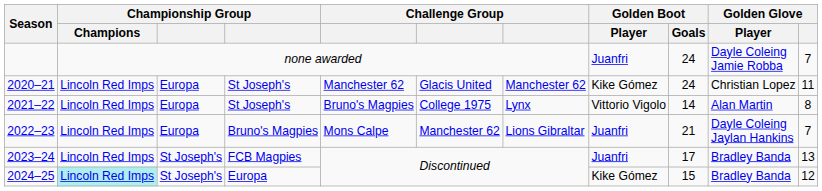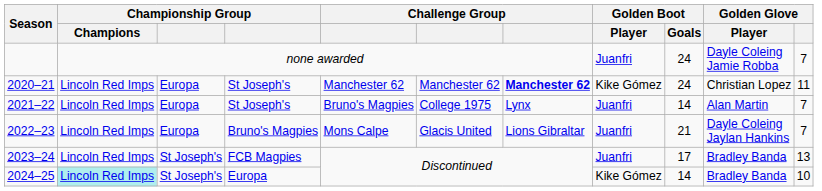2020–21 | column 6: Glacis United -> Manchester 62
2020–21 | column 7: normal -> bold
2021–22 | Golden Boot / Player: Vittorio Vigolo -> Juanfri
2021–22 | Golden Glove: 8 -> 7
2022–23 | column 6: Manchester 62 -> Glacis United
2024–25 | Golden Boot / Goals: 15 -> 14
2024–25 | Golden Glove: 12 -> 10
